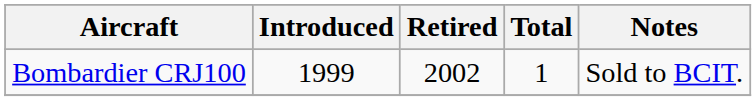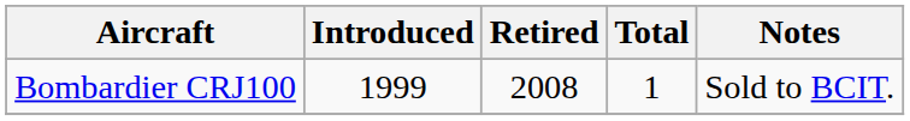Bombardier CRJ100 | Retired: 2002 -> 2008
